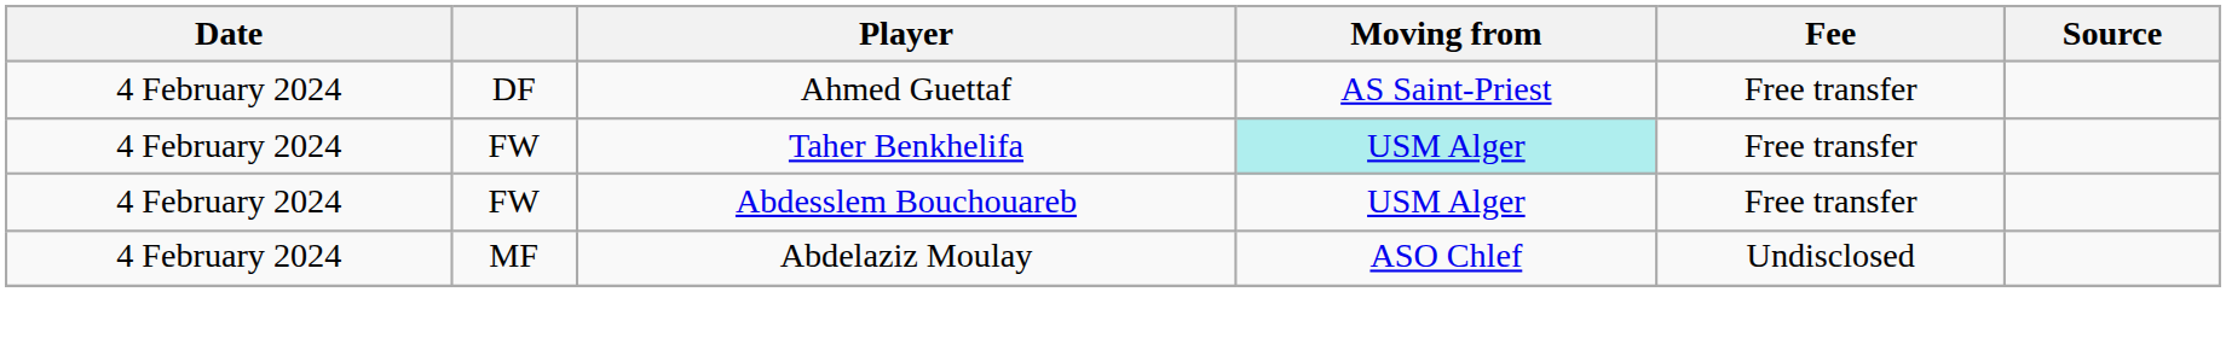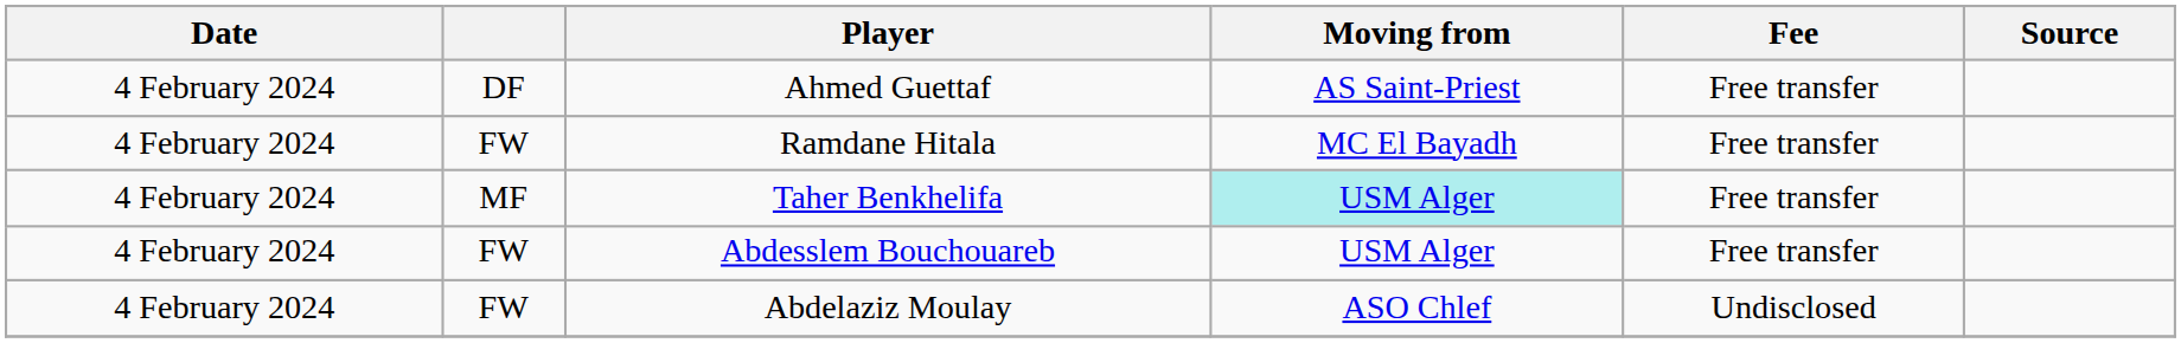+ row: 4 February 2024 | FW | Ramdane Hitala | MC El Bayadh | Free transfer
Taher Benkhelifa | column 2: FW -> MF
Abdelaziz Moulay | column 2: MF -> FW
